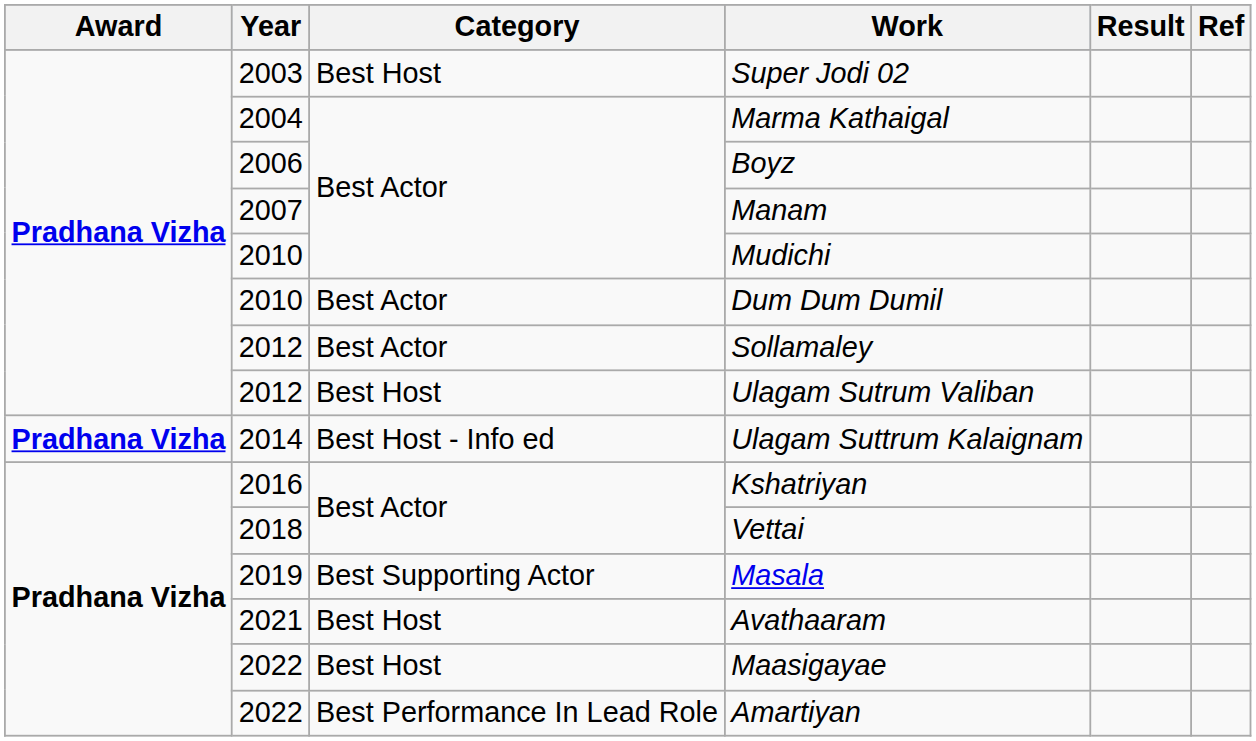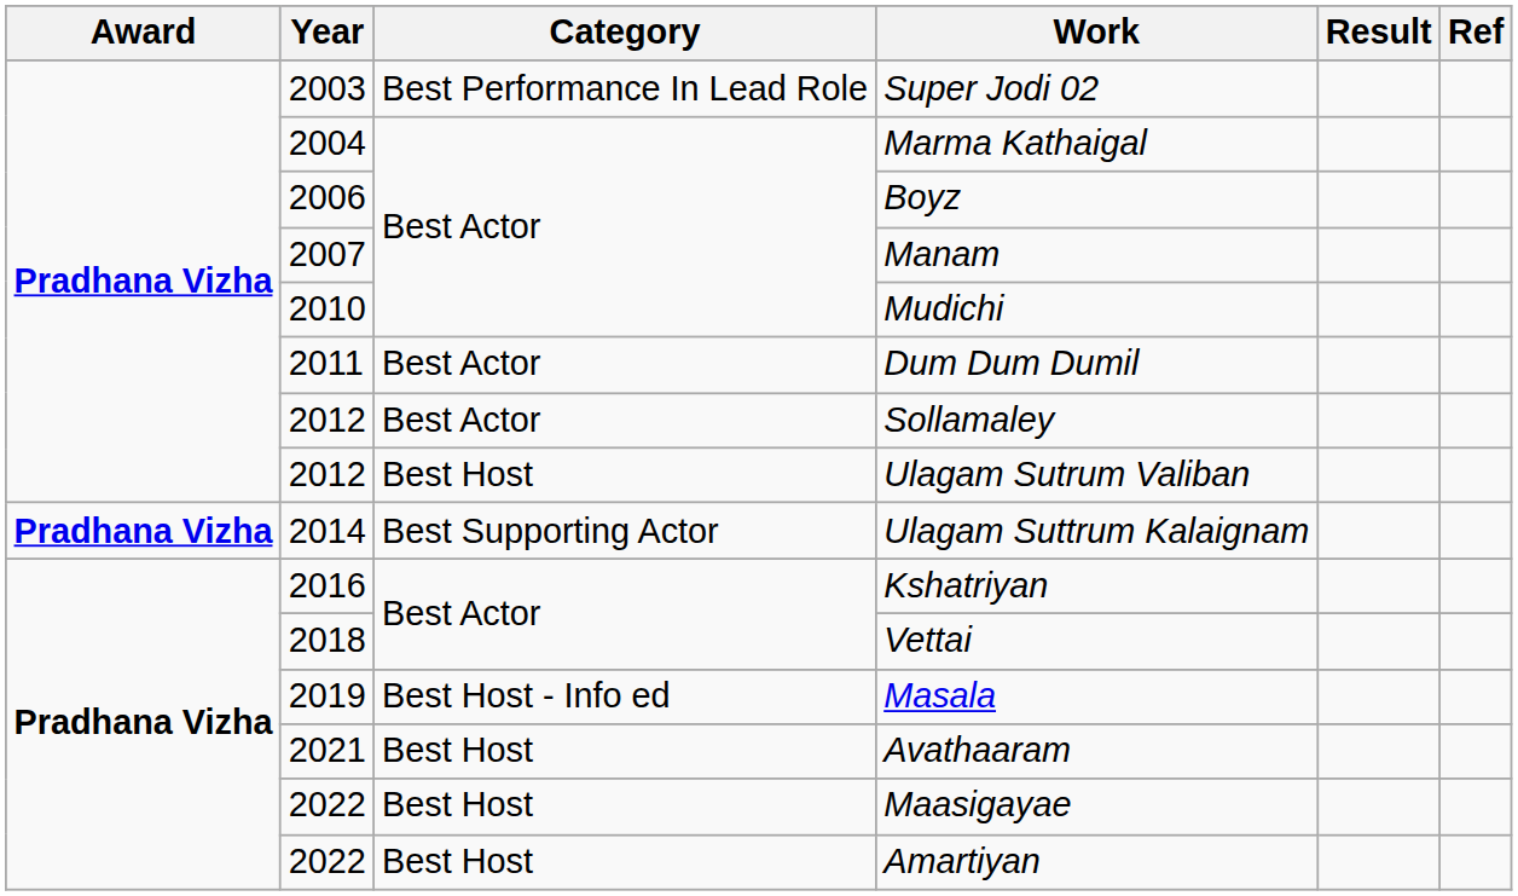Super Jodi 02 | Category: Best Host -> Best Performance In Lead Role
Dum Dum Dumil | Year: 2010 -> 2011
Ulagam Suttrum Kalaignam | Category: Best Host - Info ed -> Best Supporting Actor
Masala | Category: Best Supporting Actor -> Best Host - Info ed
Amartiyan | Category: Best Performance In Lead Role -> Best Host
